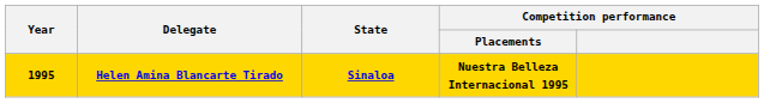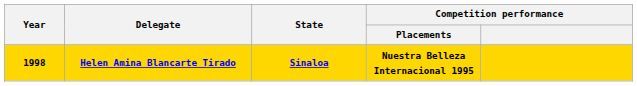Helen Amina Blancarte Tirado | Year: 1995 -> 1998
